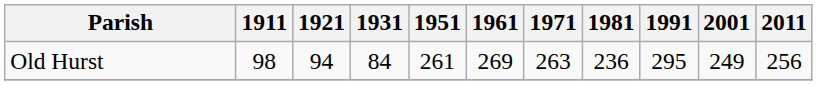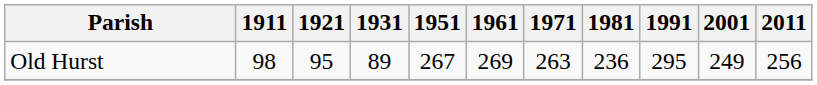Old Hurst | 1921: 94 -> 95
Old Hurst | 1931: 84 -> 89
Old Hurst | 1951: 261 -> 267
